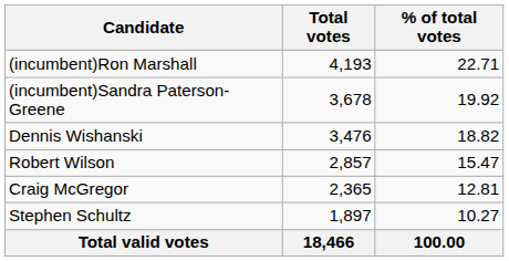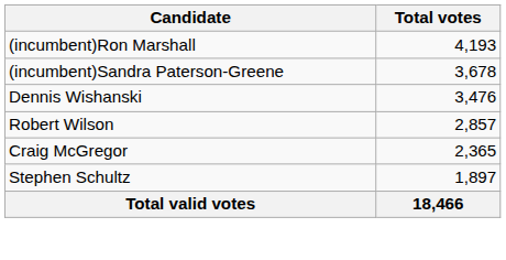- column: % of total votes | 22.71 | 19.92 | 18.82 | 15.47 | 12.81 | 10.27 | 100.00
